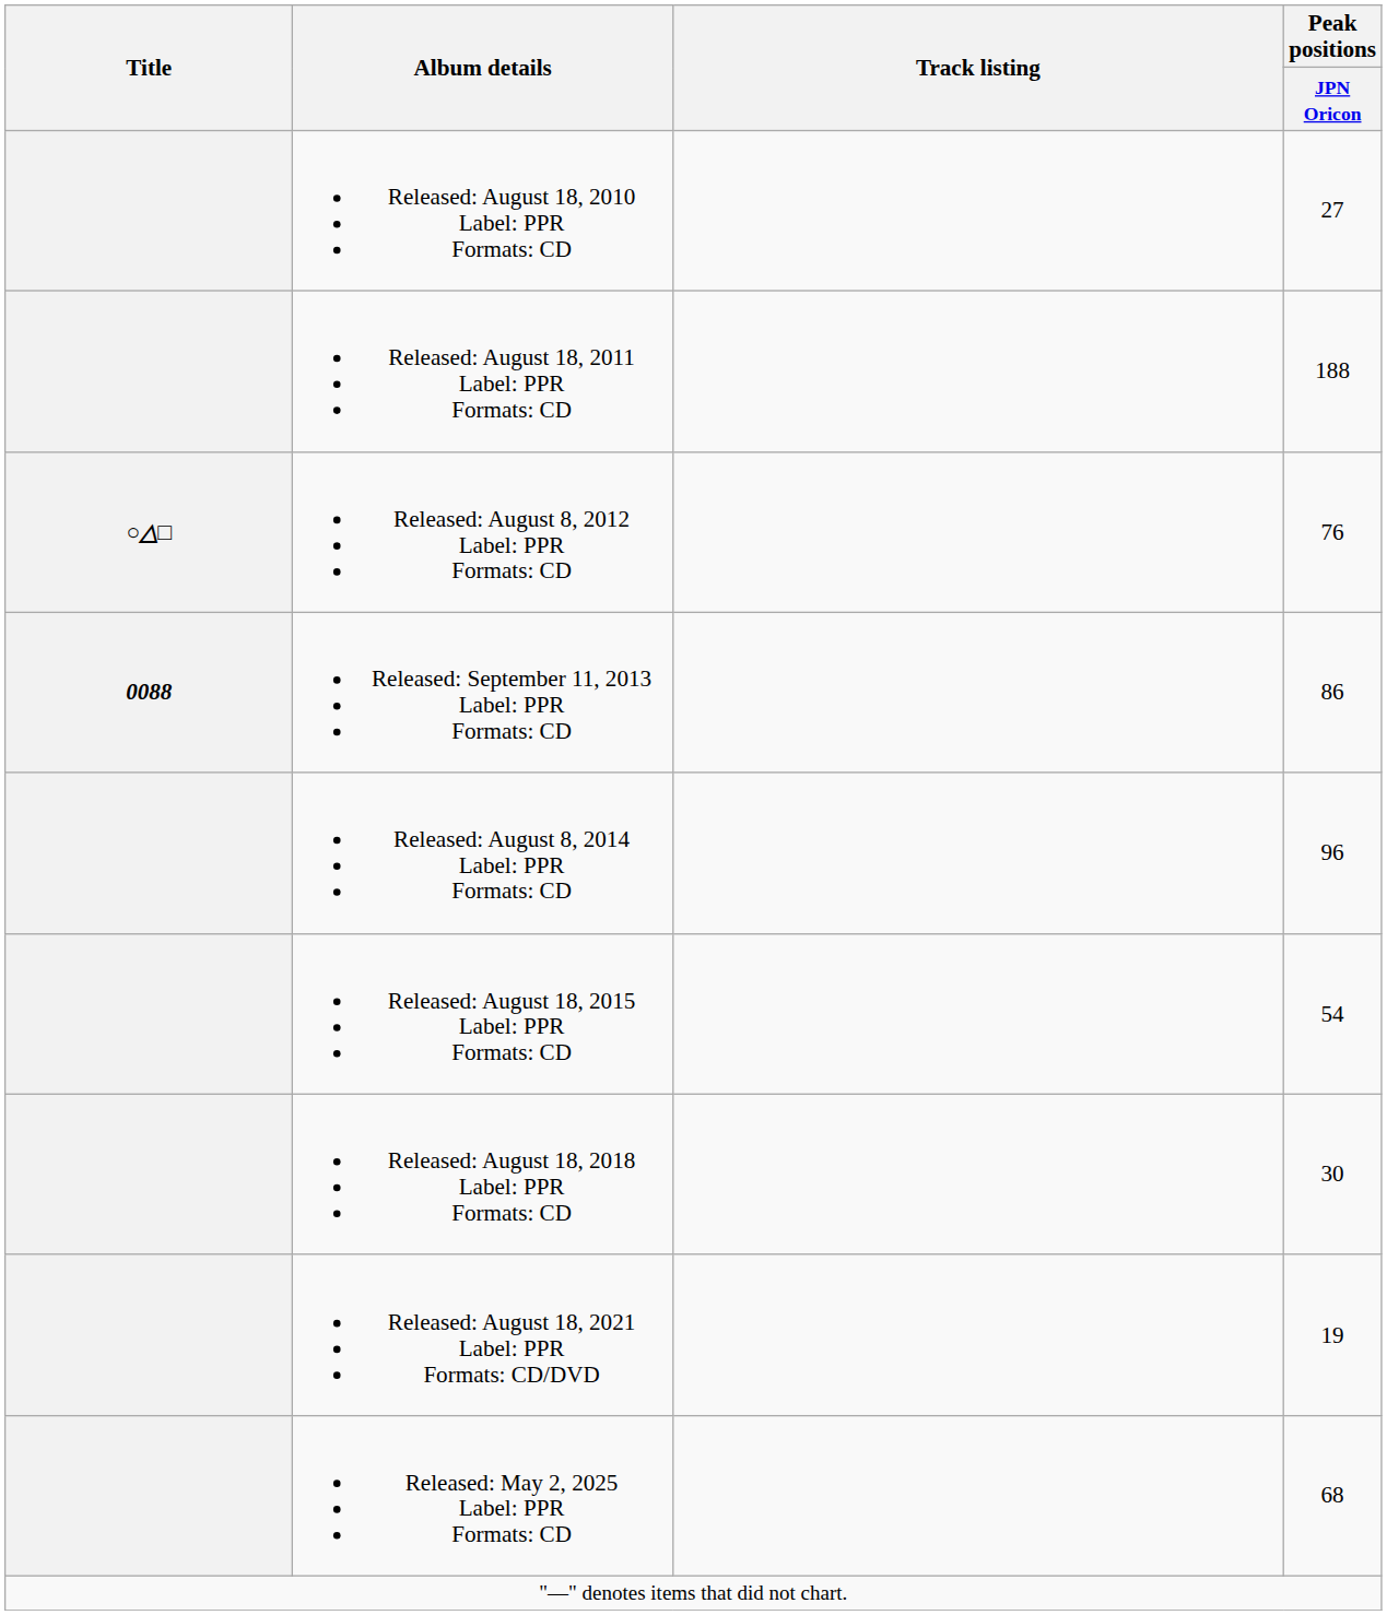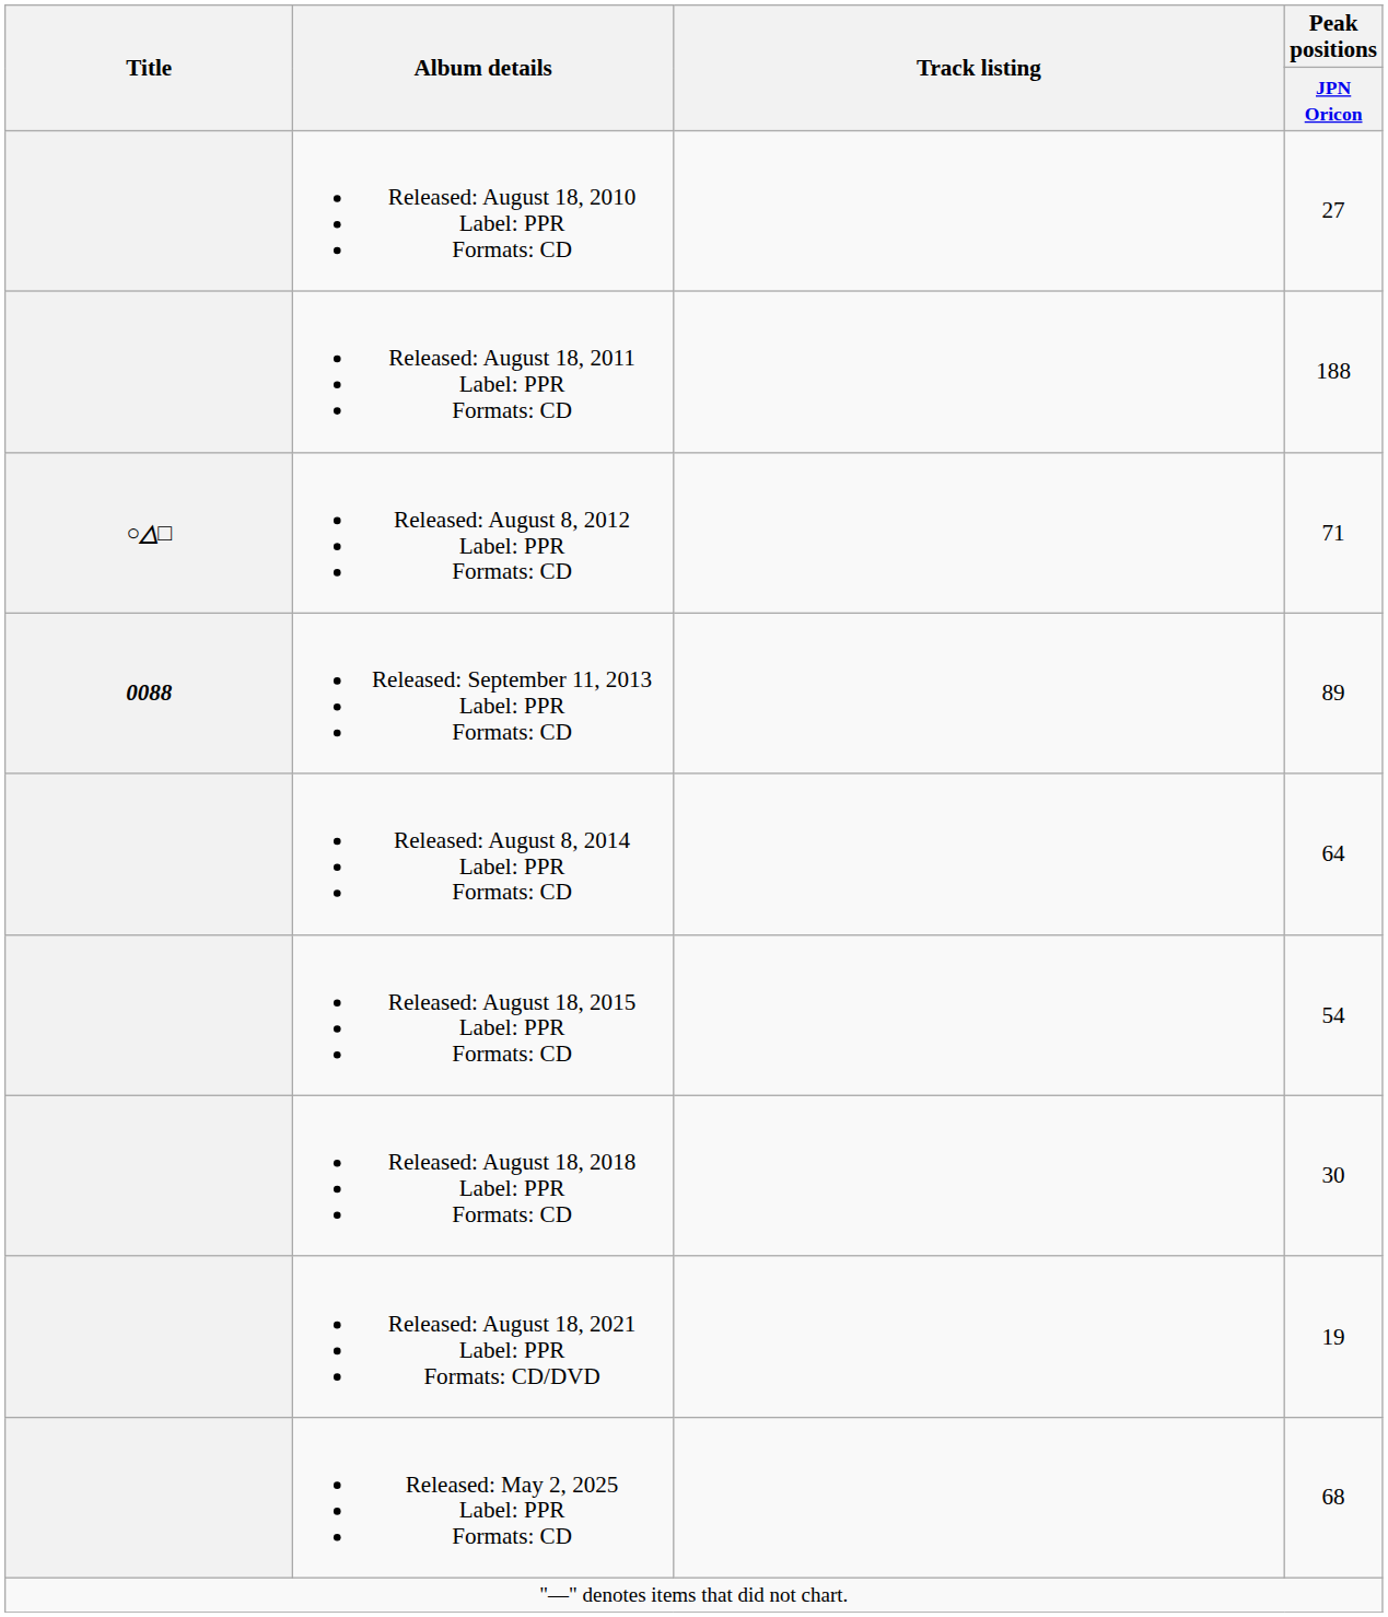Released: August 8, 2012 Label: PPR Formats: CD | Peak positions / JPN Oricon: 76 -> 71
Released: September 11, 2013 Label: PPR Formats: CD | Peak positions / JPN Oricon: 86 -> 89
Released: August 8, 2014 Label: PPR Formats: CD | Peak positions / JPN Oricon: 96 -> 64
